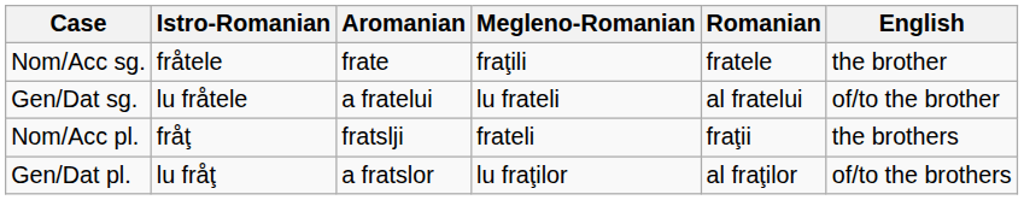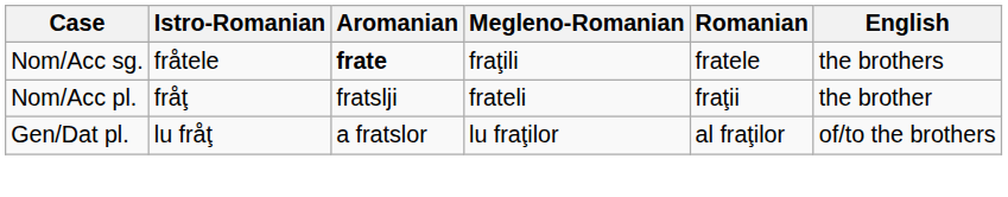Nom/Acc sg. | Aromanian: normal -> bold
Nom/Acc sg. | English: the brother -> the brothers
- row: Gen/Dat sg. | lu fråtele | a fratelui | lu frateli | al fratelui | of/to the brother
Nom/Acc pl. | English: the brothers -> the brother
